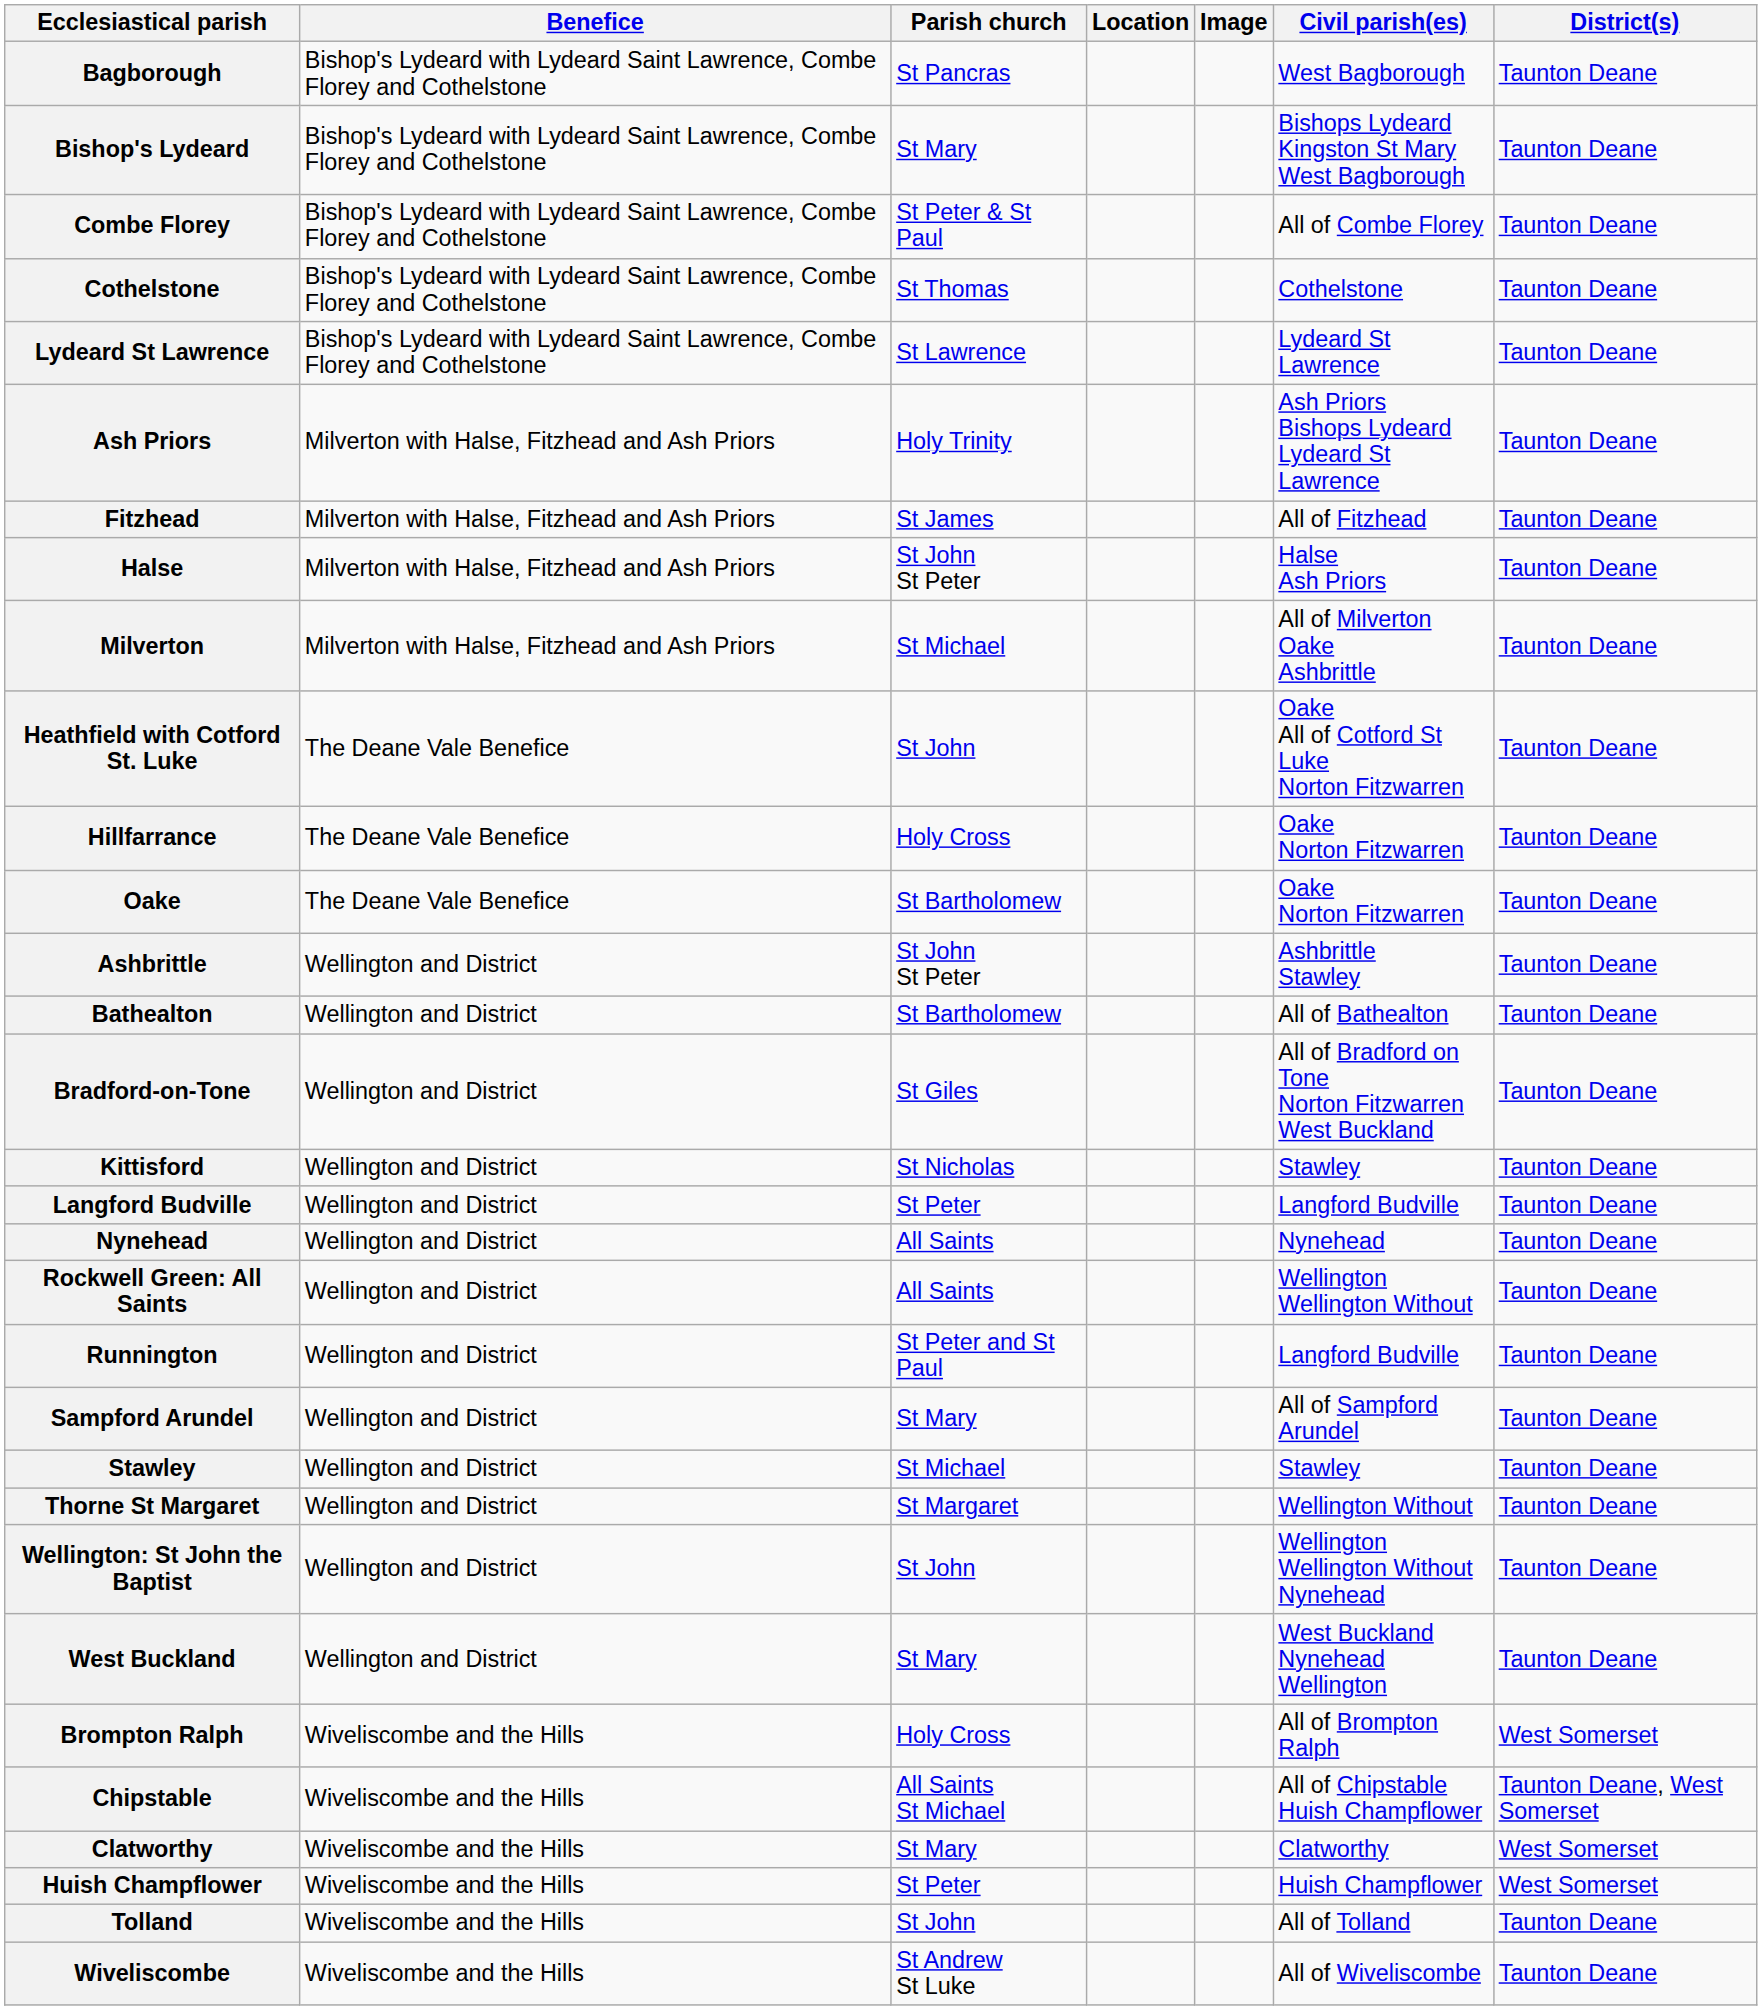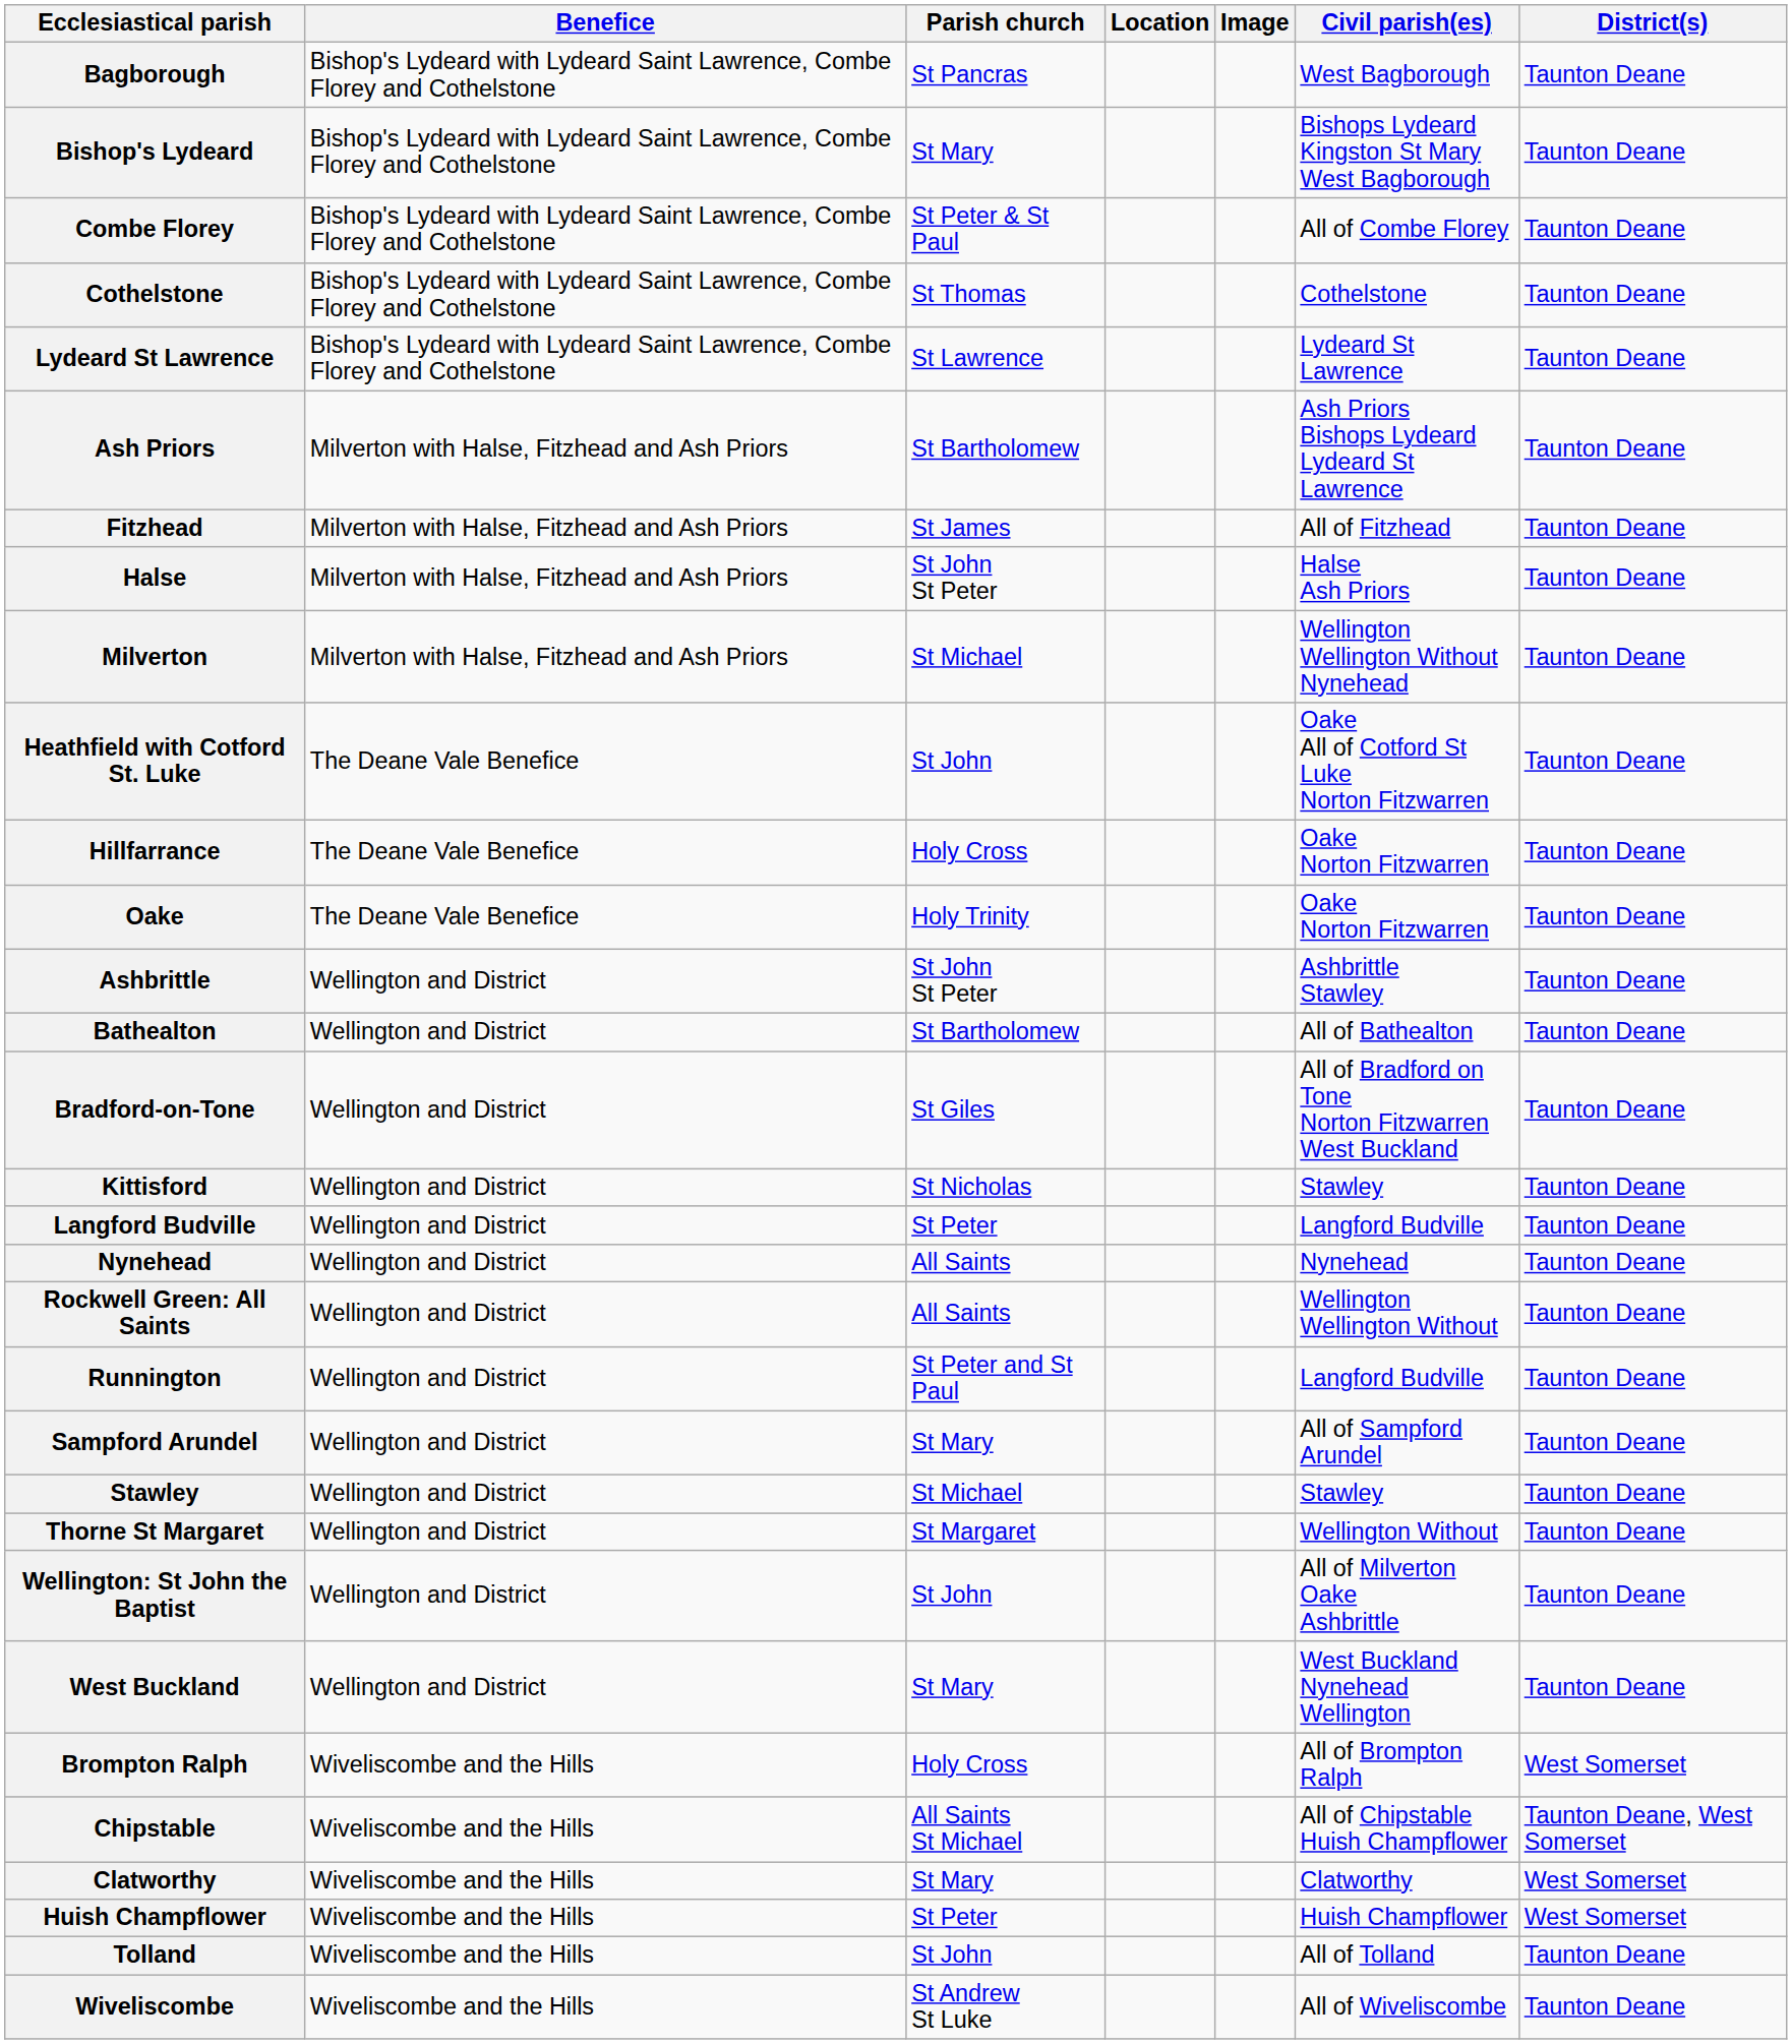Ash Priors | Parish church: Holy Trinity -> St Bartholomew
Milverton | Civil parish(es): All of Milverton Oake Ashbrittle -> Wellington Wellington Without Nynehead
Oake | Parish church: St Bartholomew -> Holy Trinity
Wellington: St John the Baptist | Civil parish(es): Wellington Wellington Without Nynehead -> All of Milverton Oake Ashbrittle
